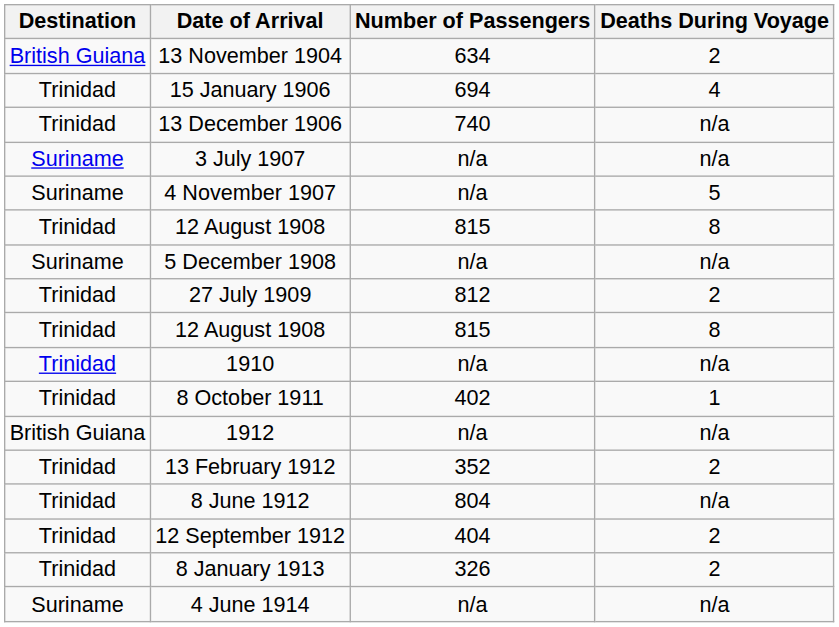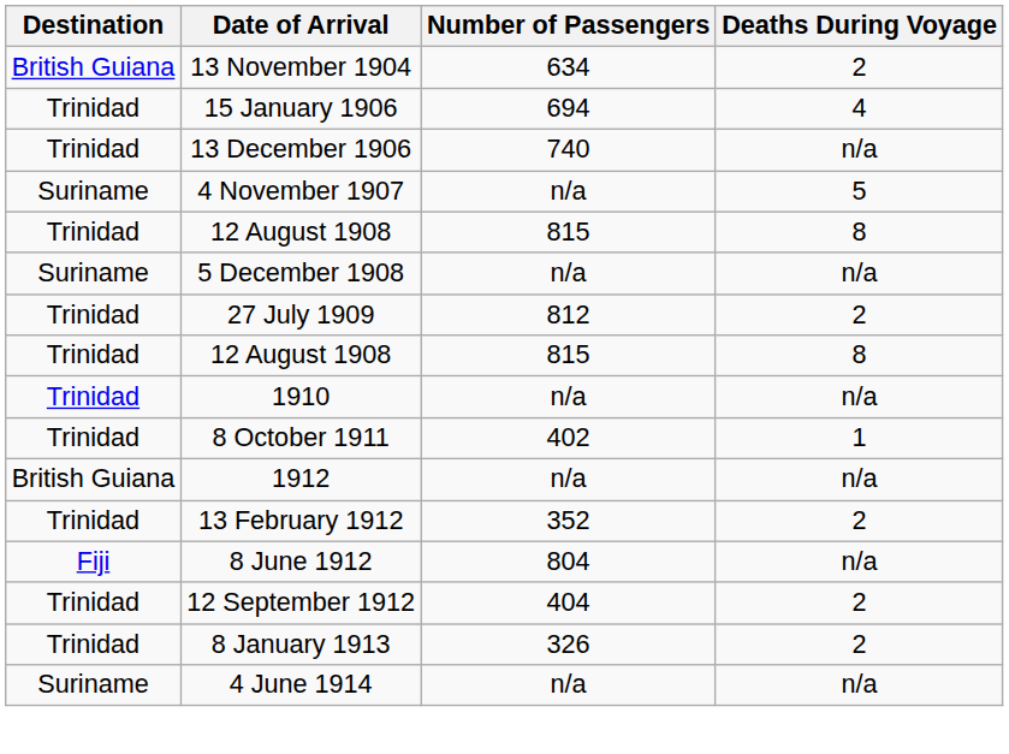- row: Suriname | 3 July 1907 | n/a | n/a
8 June 1912 | Destination: Trinidad -> Fiji
